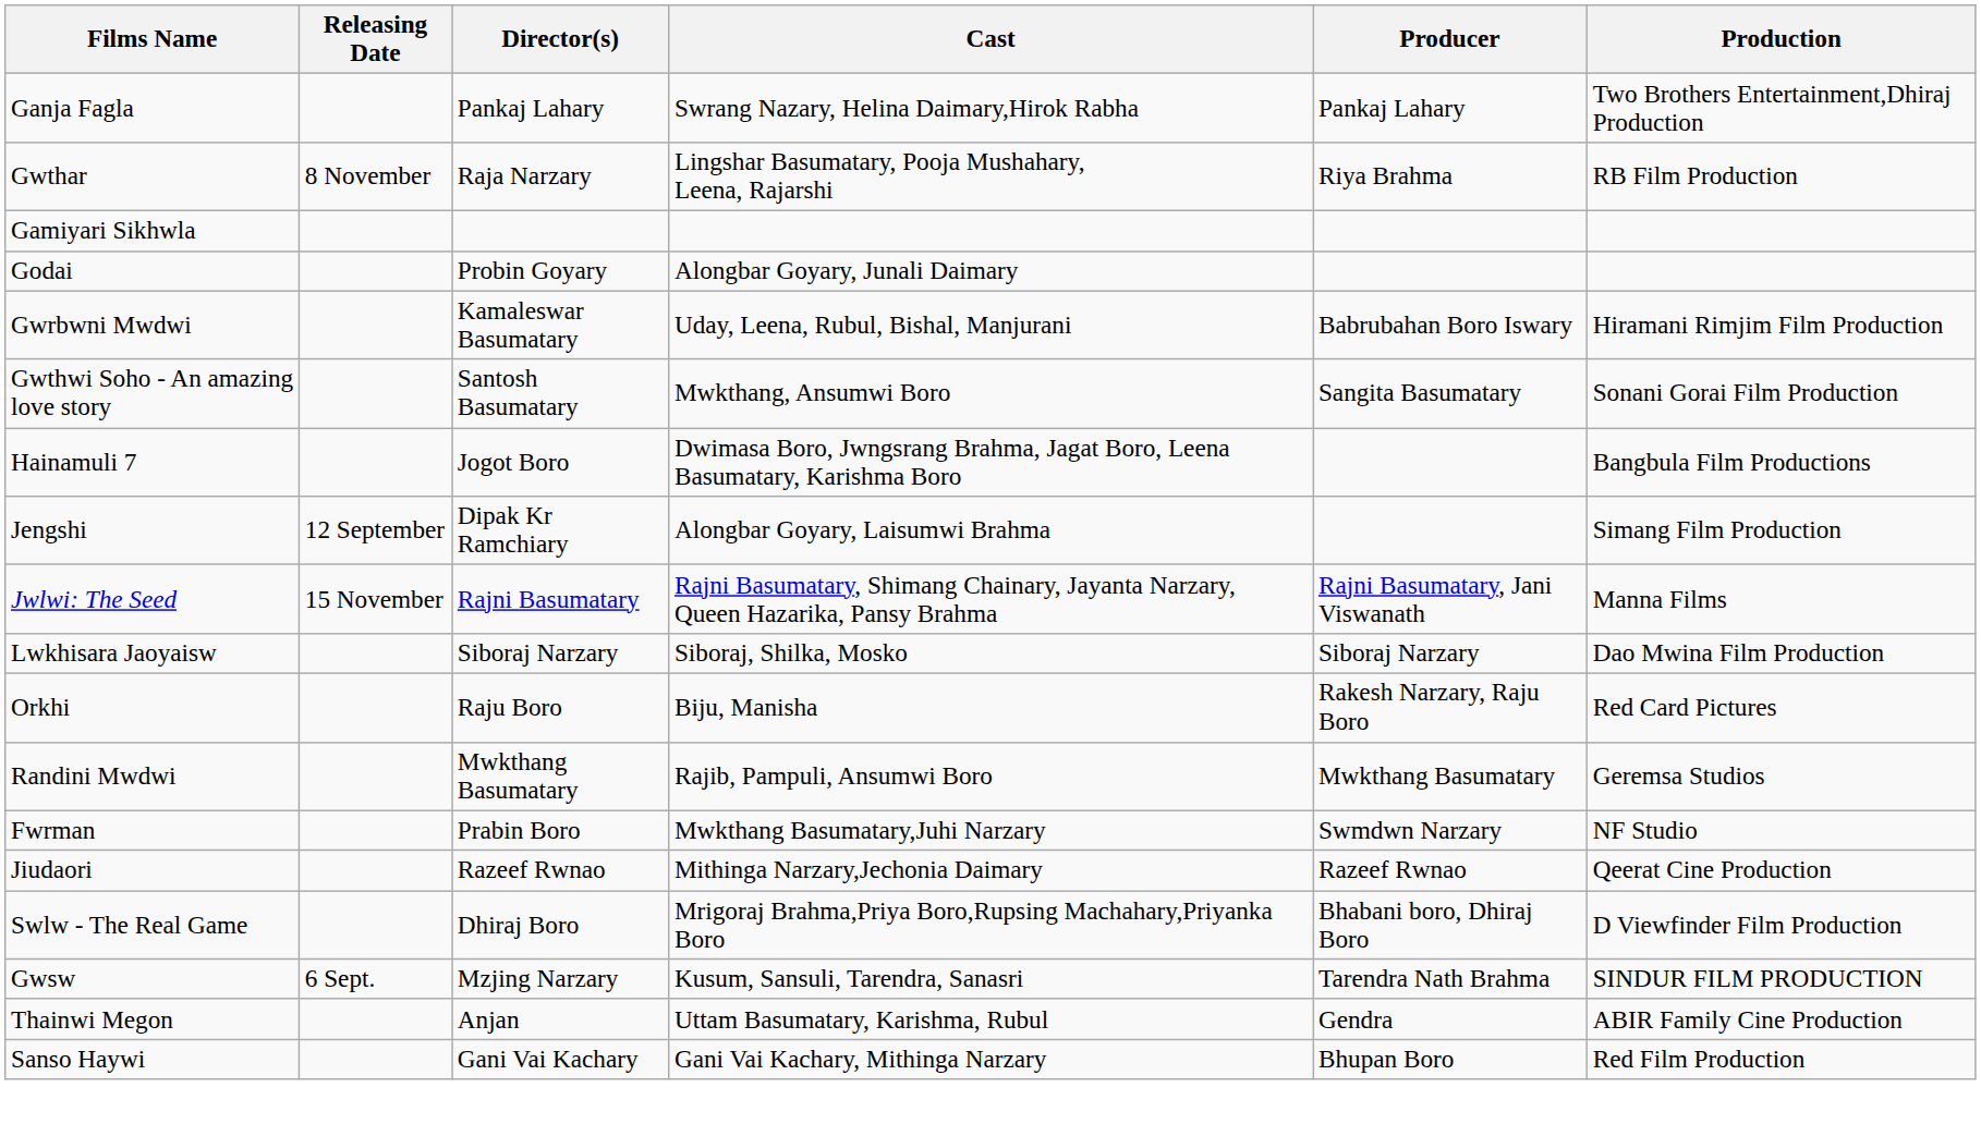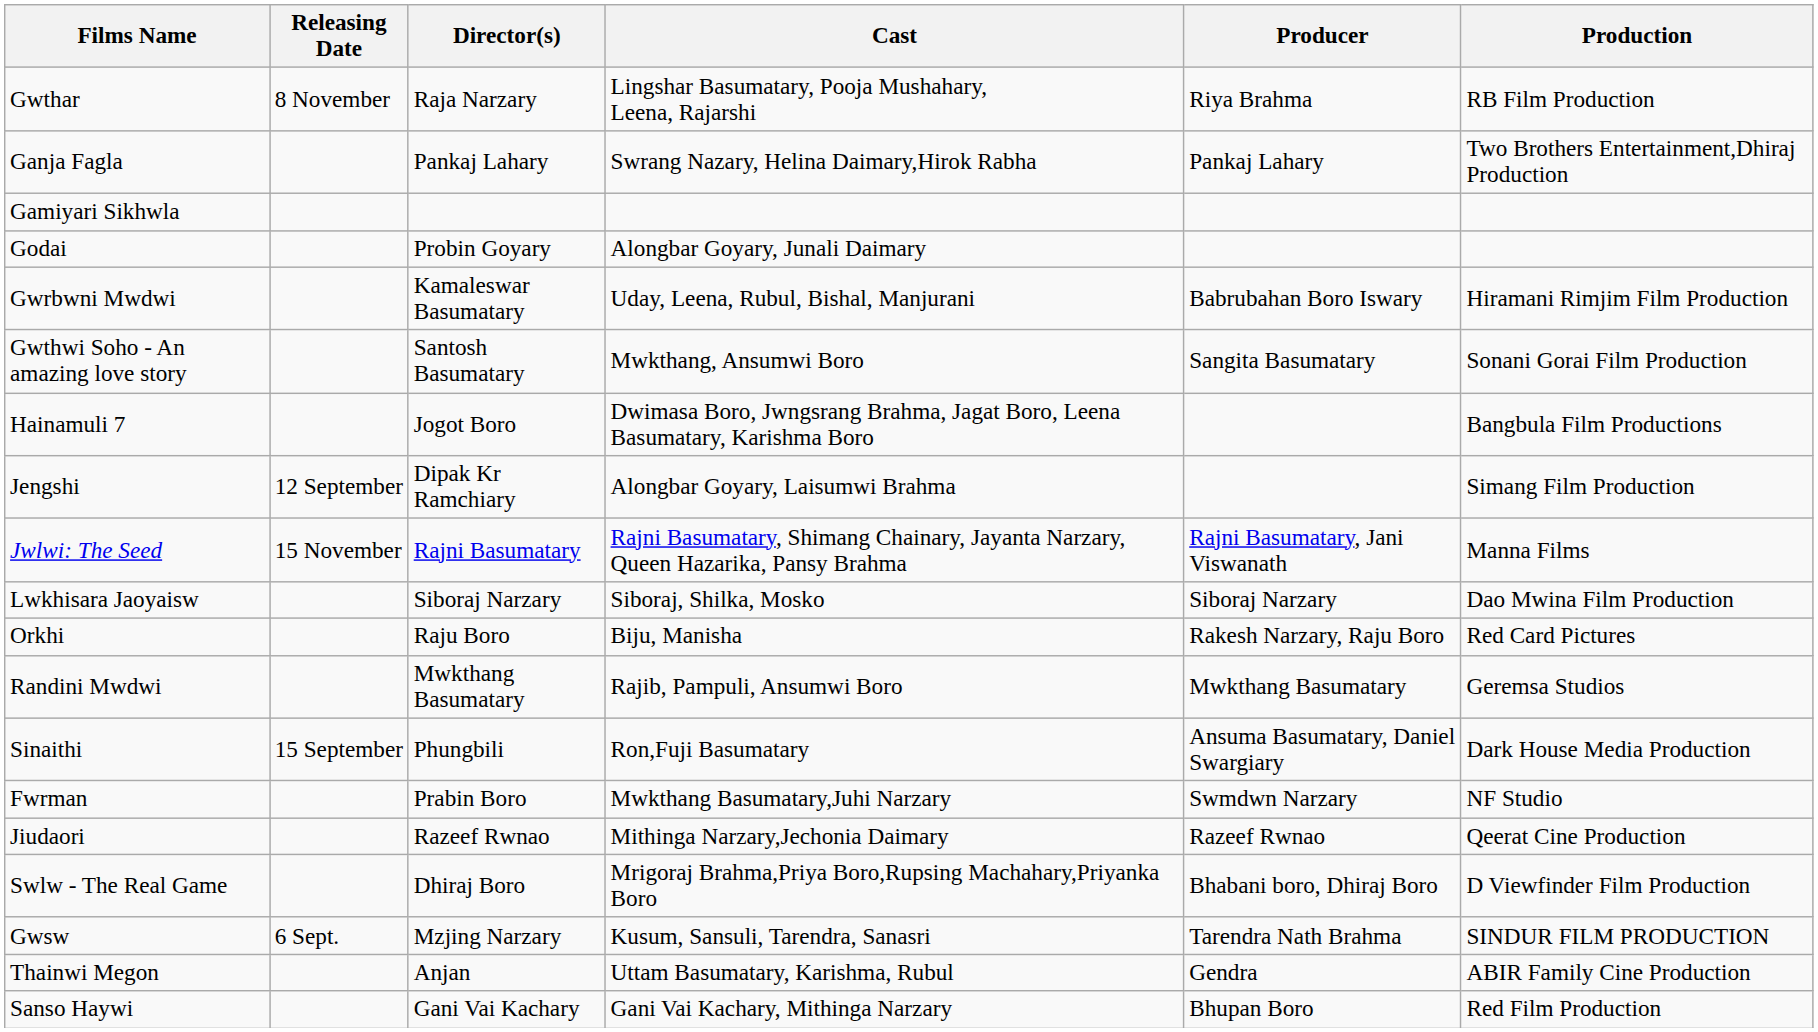rows swapped: Gwthar <-> Ganja Fagla
+ row: Sinaithi | 15 September | Phungbili | Ron,Fuji Basumatary | Ansuma Basumatary, Daniel Swargiary | Dark House Media Production
